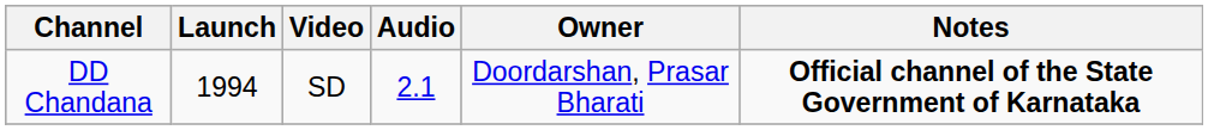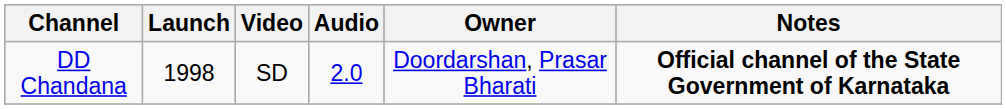DD Chandana | Launch: 1994 -> 1998
DD Chandana | Audio: 2.1 -> 2.0
